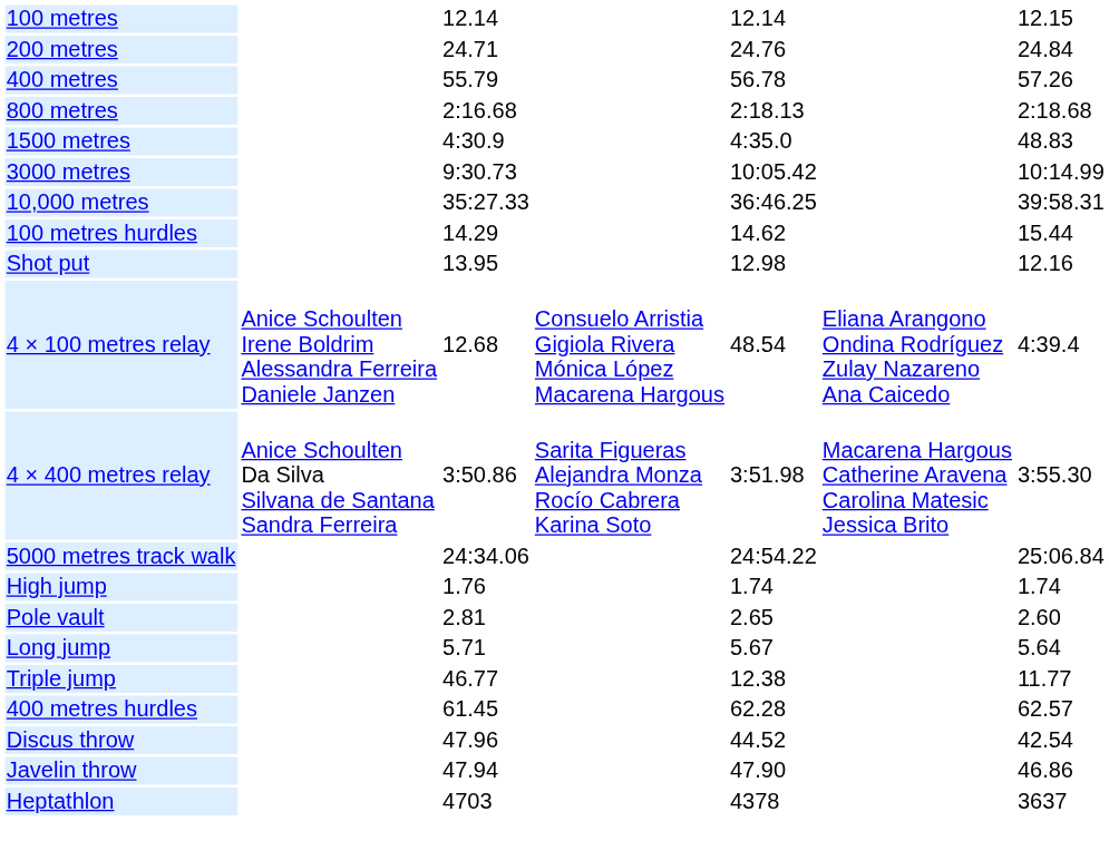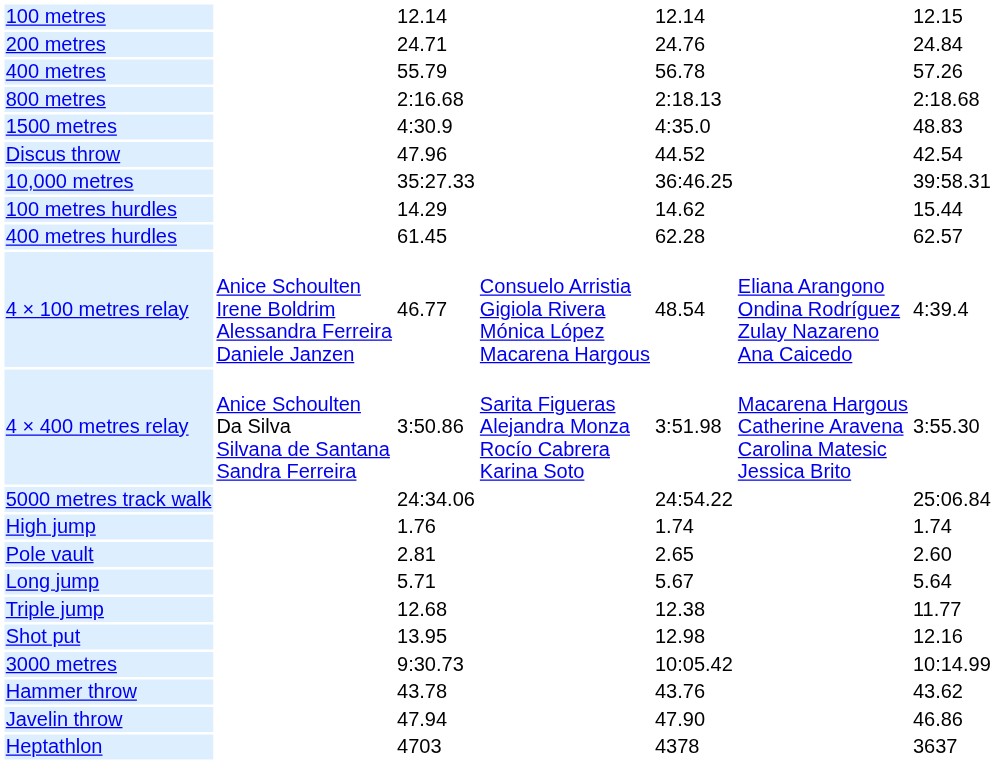rows swapped: 3000 metres <-> Discus throw
rows swapped: 400 metres hurdles <-> Shot put
4 × 100 metres relay | column 3: 12.68 -> 46.77
Triple jump | column 3: 46.77 -> 12.68
+ row: Hammer throw | 43.78 | 43.76 | 43.62
